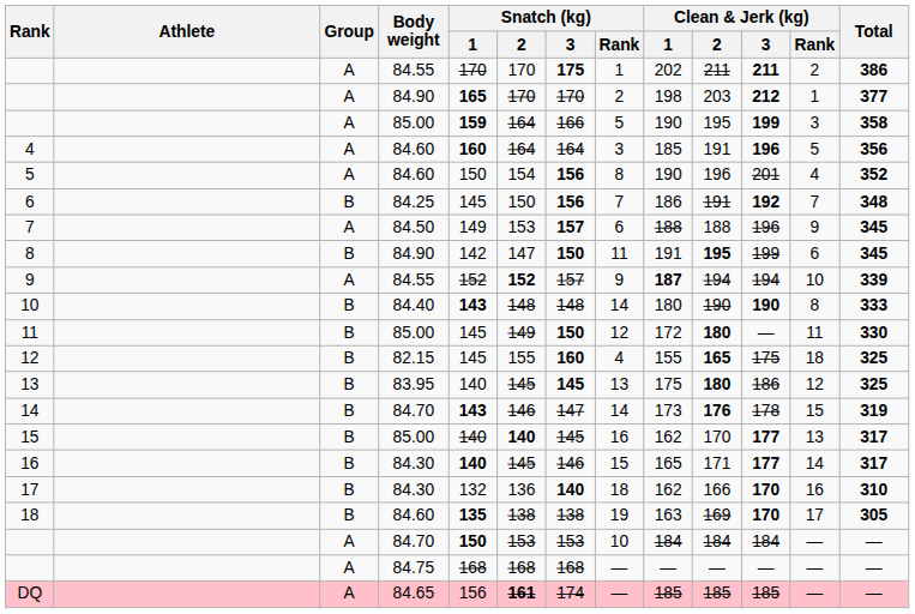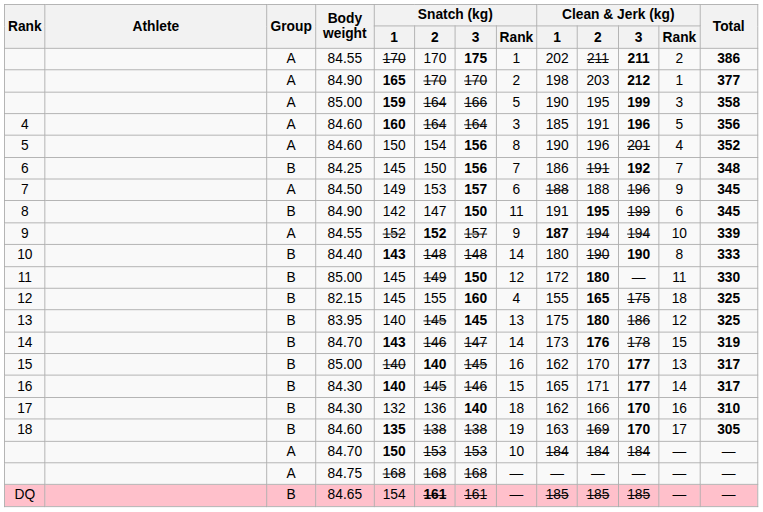DQ | Group: A -> B
DQ | Snatch (kg) / 1: 156 -> 154
DQ | Snatch (kg) / 3: 174 -> 161
